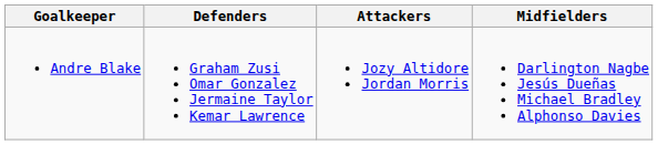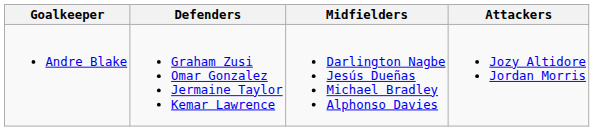columns swapped: Midfielders <-> Attackers
